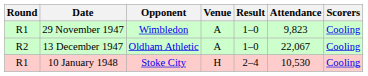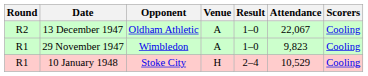rows swapped: 29 November 1947 <-> 13 December 1947
10 January 1948 | Attendance: 10,530 -> 10,529
